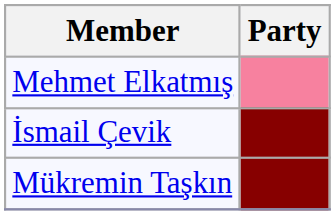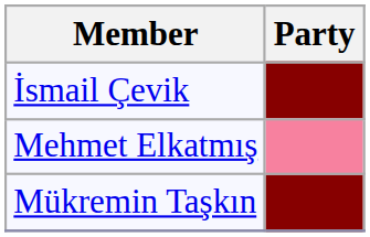rows swapped: Mehmet Elkatmış <-> İsmail Çevik
